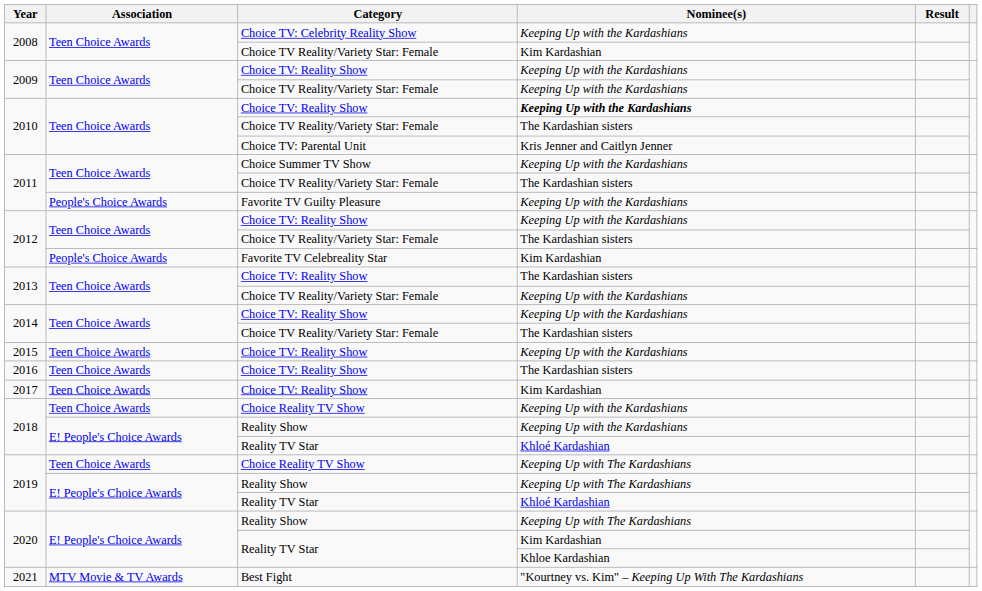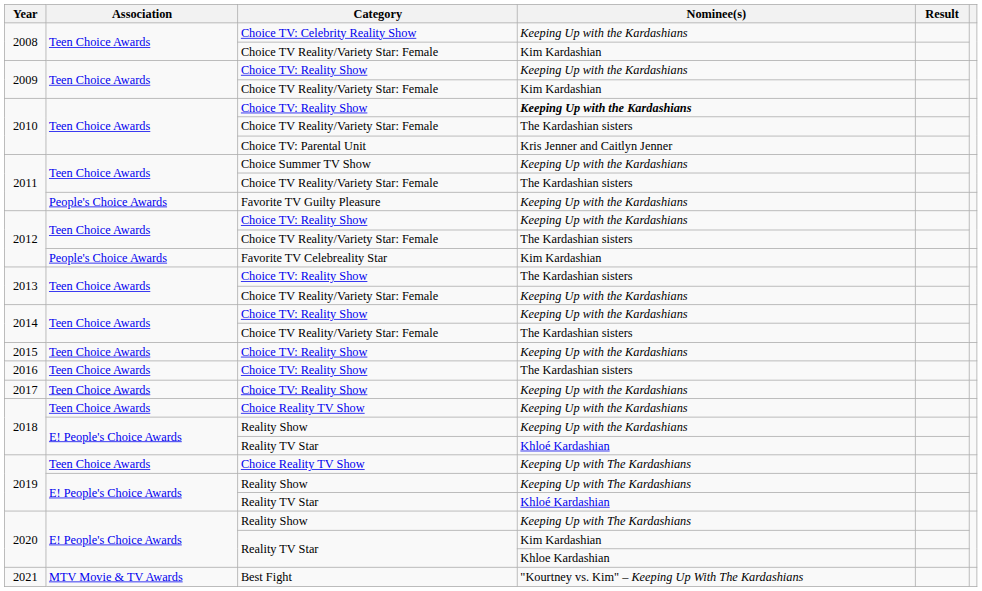2009 / Choice TV Reality/Variety Star: Female | Nominee(s): Keeping Up with the Kardashians -> Kim Kardashian
2017 | Nominee(s): Kim Kardashian -> Keeping Up with the Kardashians
